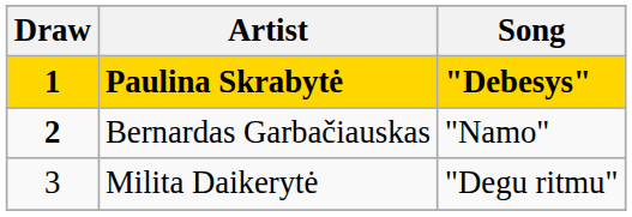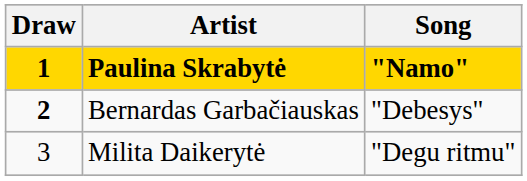Paulina Skrabytė | Song: "Debesys" -> "Namo"
Bernardas Garbačiauskas | Song: "Namo" -> "Debesys"
